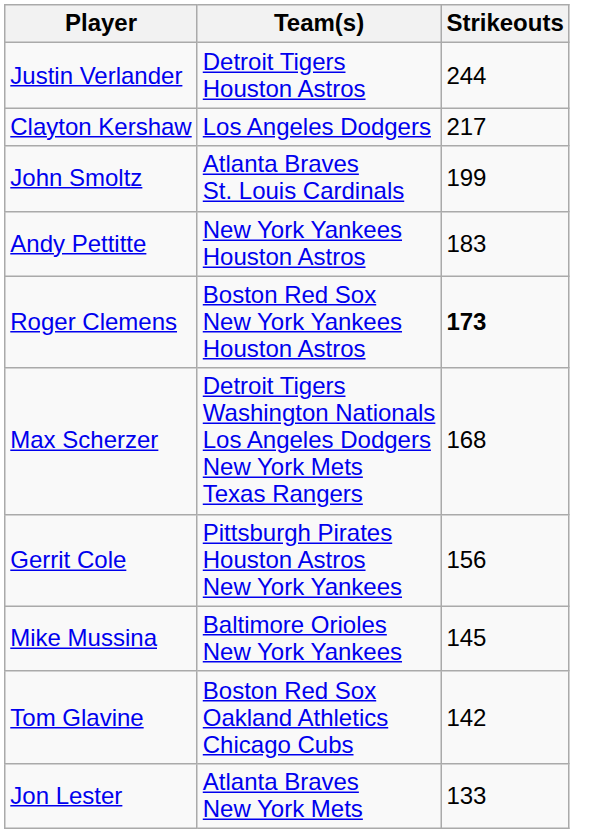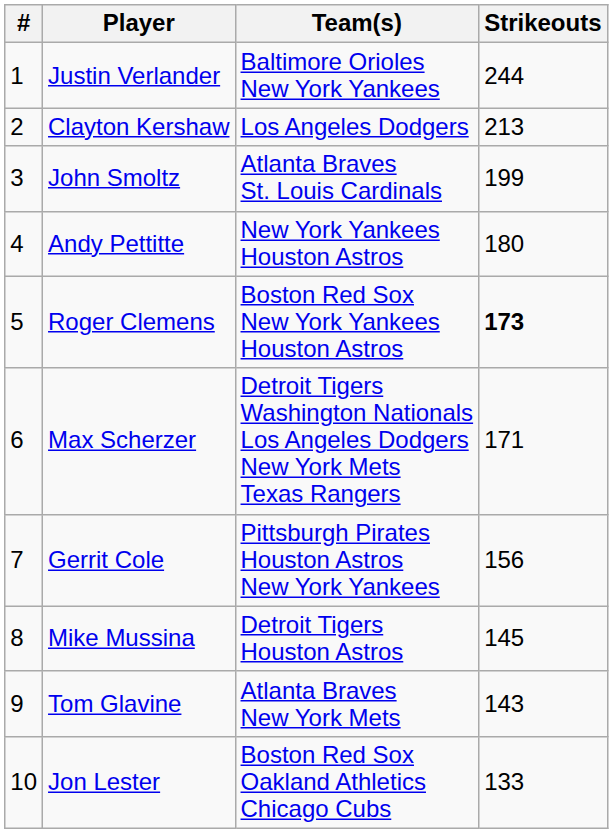+ column: # | 1 | 2 | 3 | 4 | 5 | 6 | 7 | 8 | 9 | 10
Justin Verlander | Team(s): Detroit Tigers Houston Astros -> Baltimore Orioles New York Yankees
Clayton Kershaw | Strikeouts: 217 -> 213
Andy Pettitte | Strikeouts: 183 -> 180
Max Scherzer | Strikeouts: 168 -> 171
Mike Mussina | Team(s): Baltimore Orioles New York Yankees -> Detroit Tigers Houston Astros
Tom Glavine | Team(s): Boston Red Sox Oakland Athletics Chicago Cubs -> Atlanta Braves New York Mets
Tom Glavine | Strikeouts: 142 -> 143
Jon Lester | Team(s): Atlanta Braves New York Mets -> Boston Red Sox Oakland Athletics Chicago Cubs
